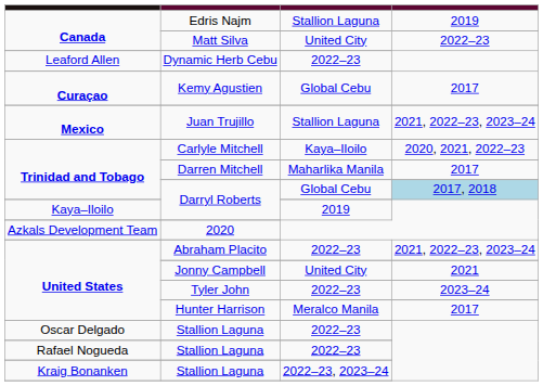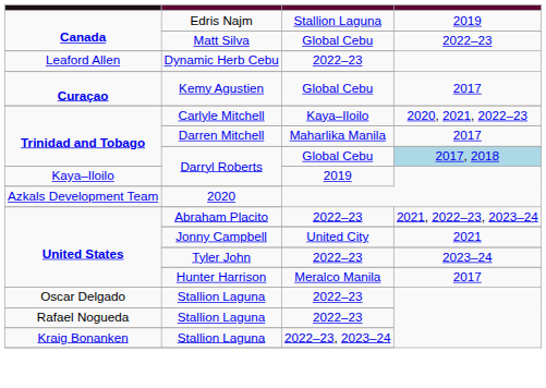Matt Silva | column 3: United City -> Global Cebu
- row: Mexico | Juan Trujillo | Stallion Laguna | 2021, 2022–23, 2023–24
